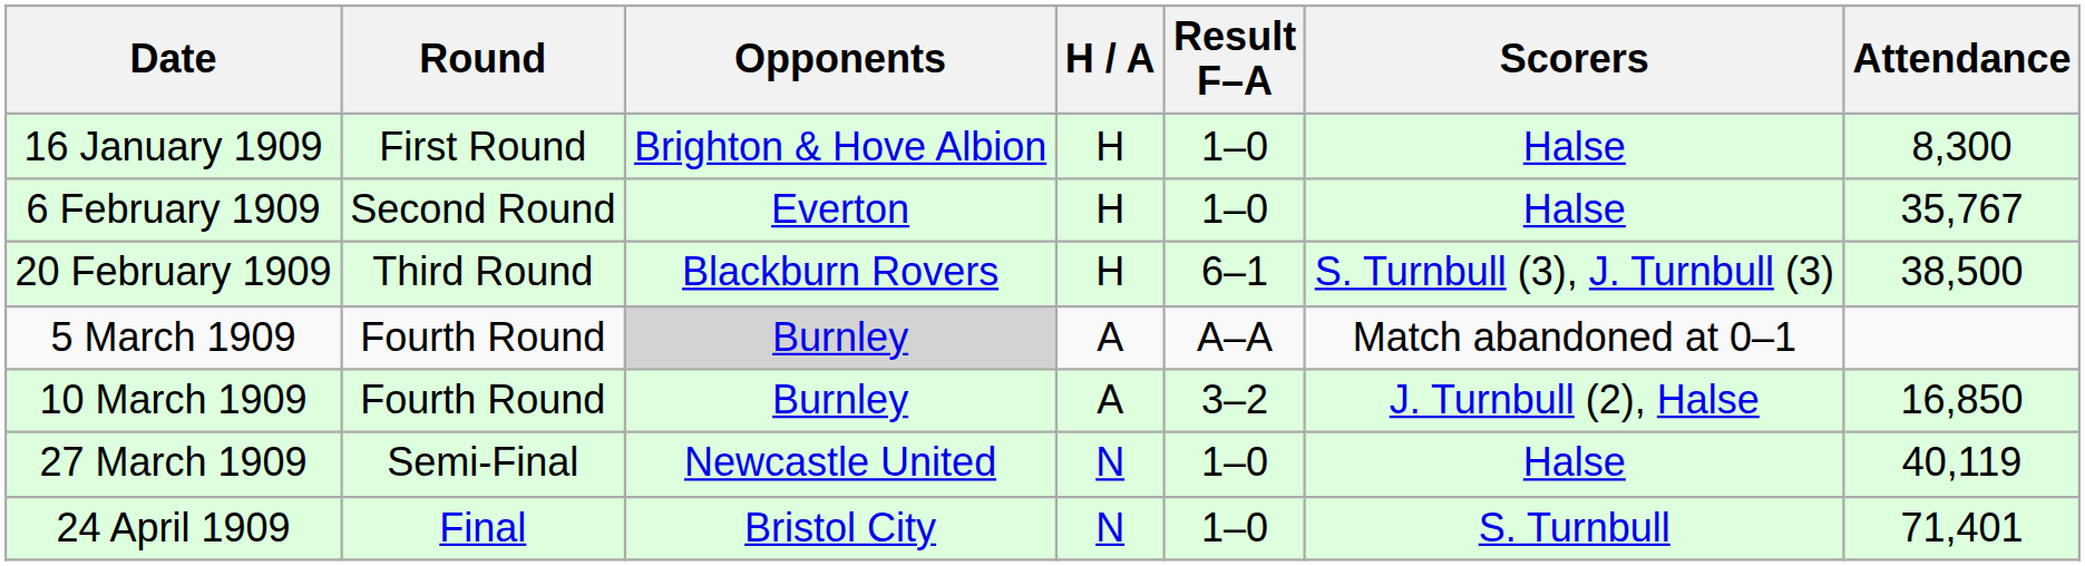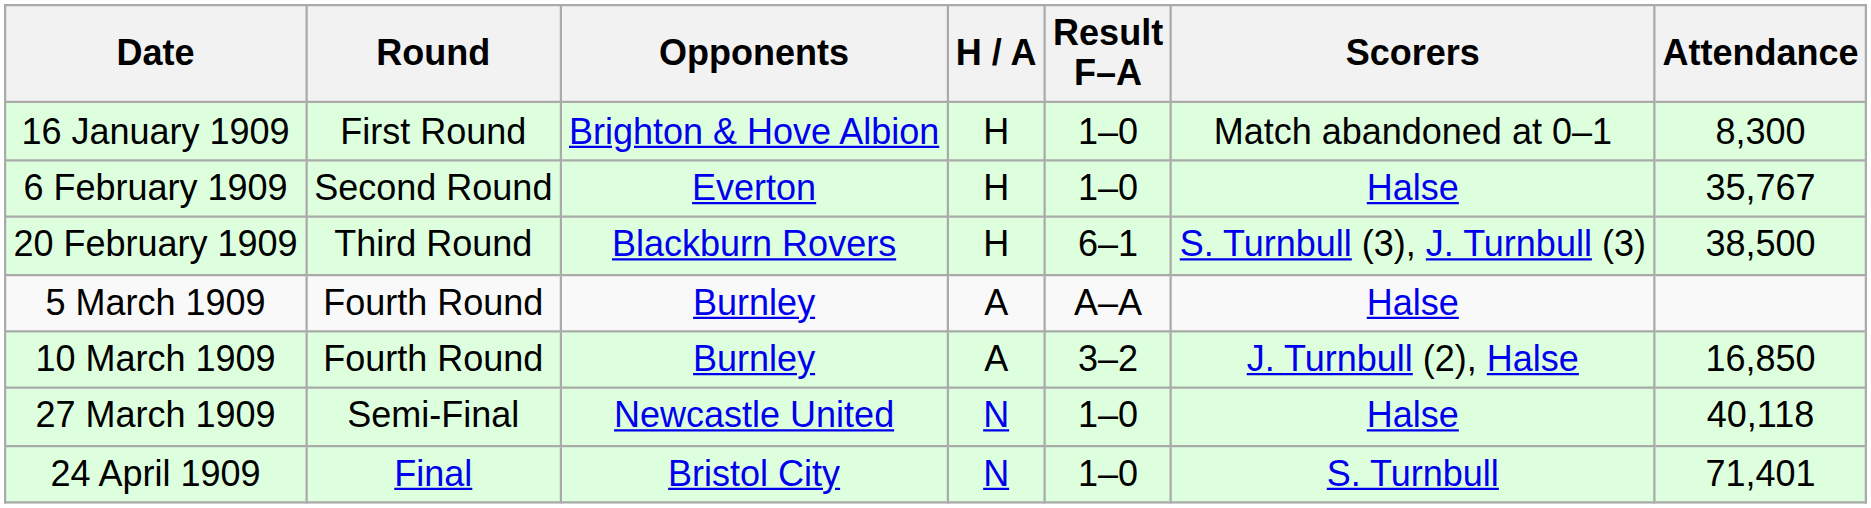16 January 1909 | Scorers: Halse -> Match abandoned at 0–1
5 March 1909 | Opponents: lightgrey background -> no background
5 March 1909 | Scorers: Match abandoned at 0–1 -> Halse
27 March 1909 | Attendance: 40,119 -> 40,118
